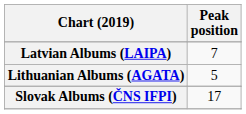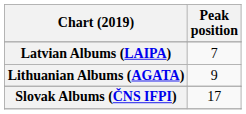Lithuanian Albums (AGATA) | Peak position: 5 -> 9
